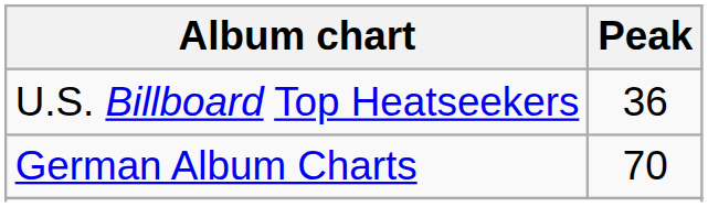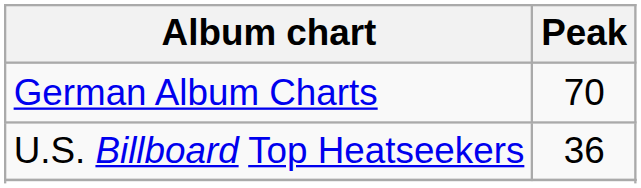rows swapped: U.S. Billboard Top Heatseekers <-> German Album Charts
